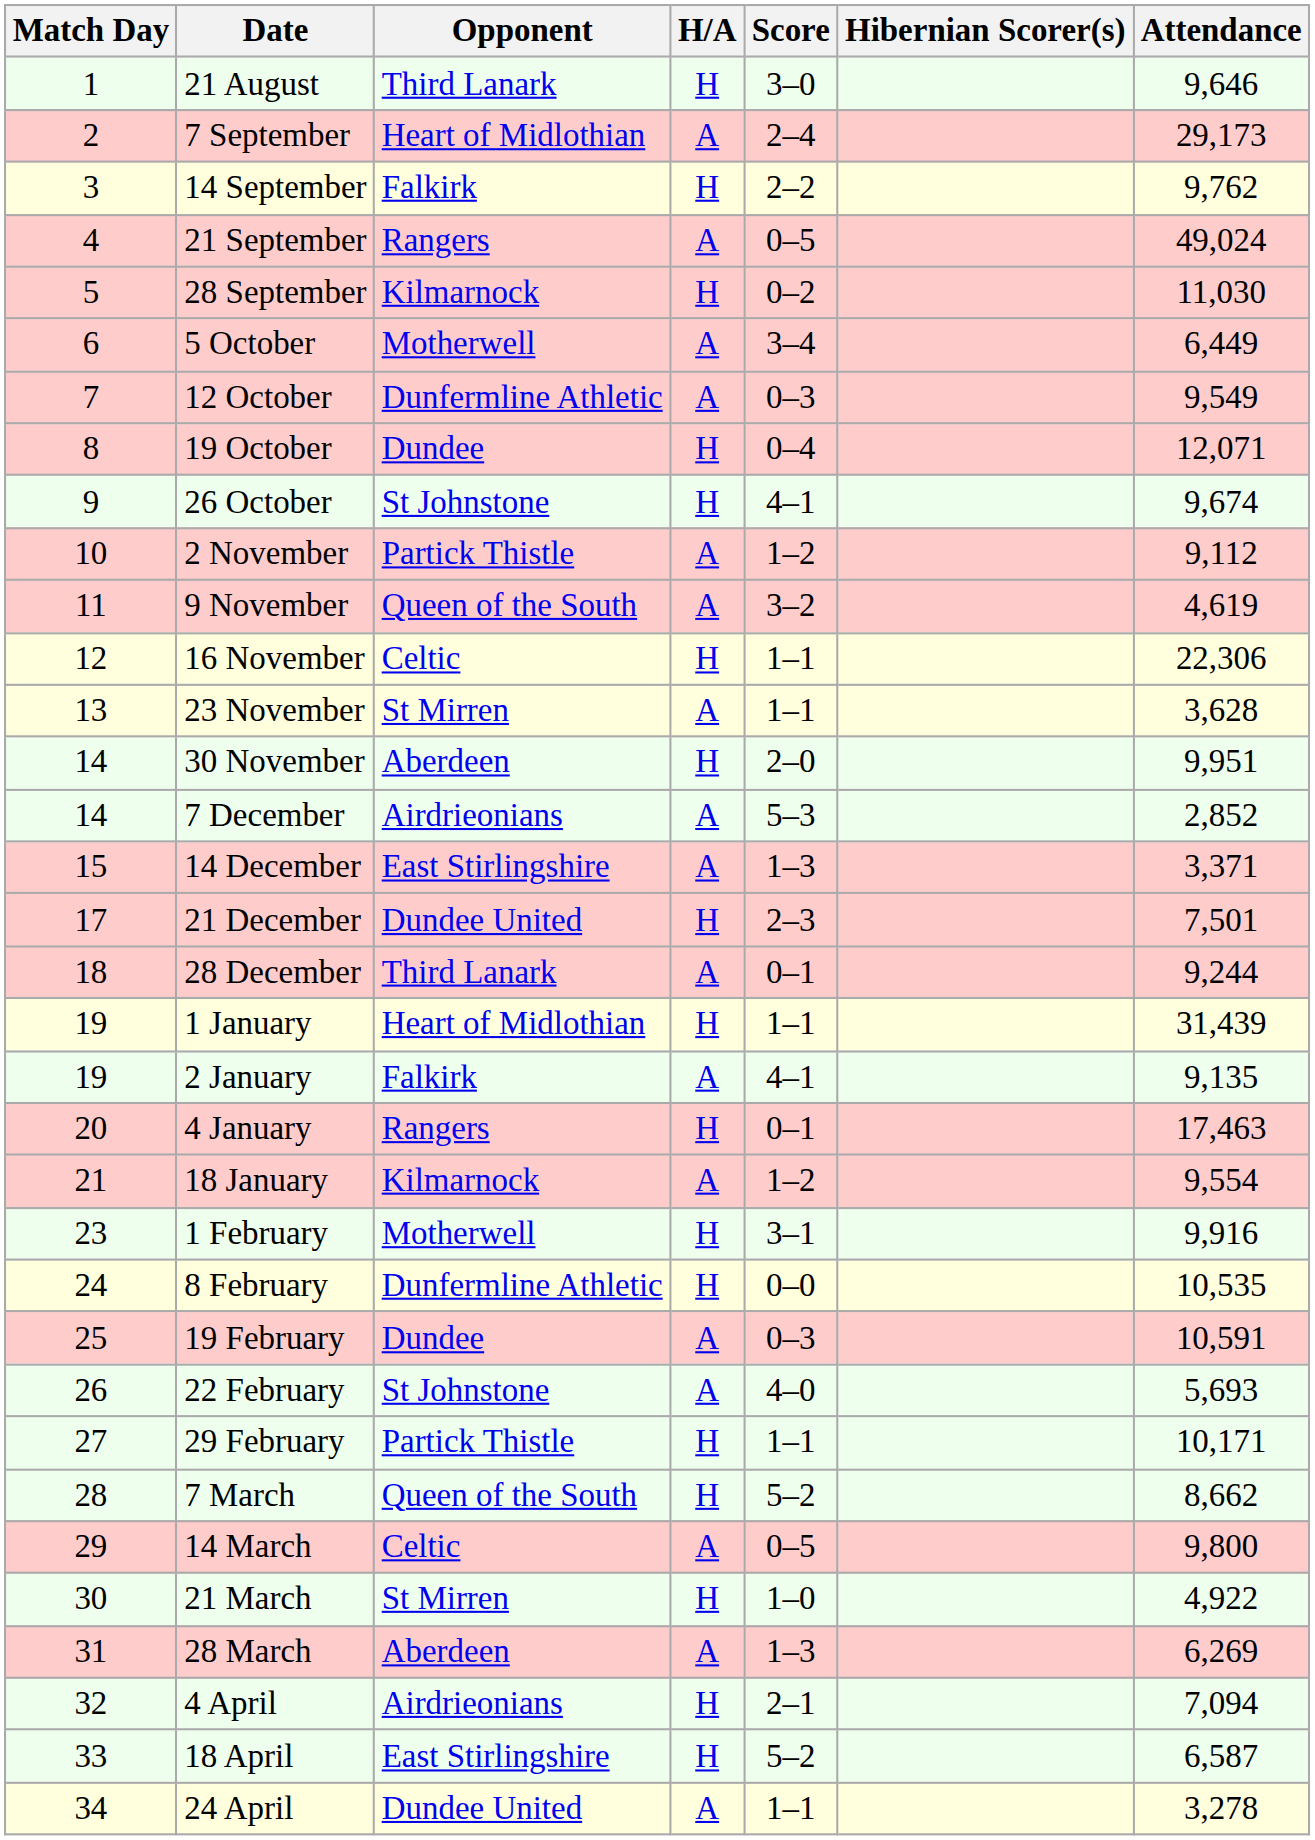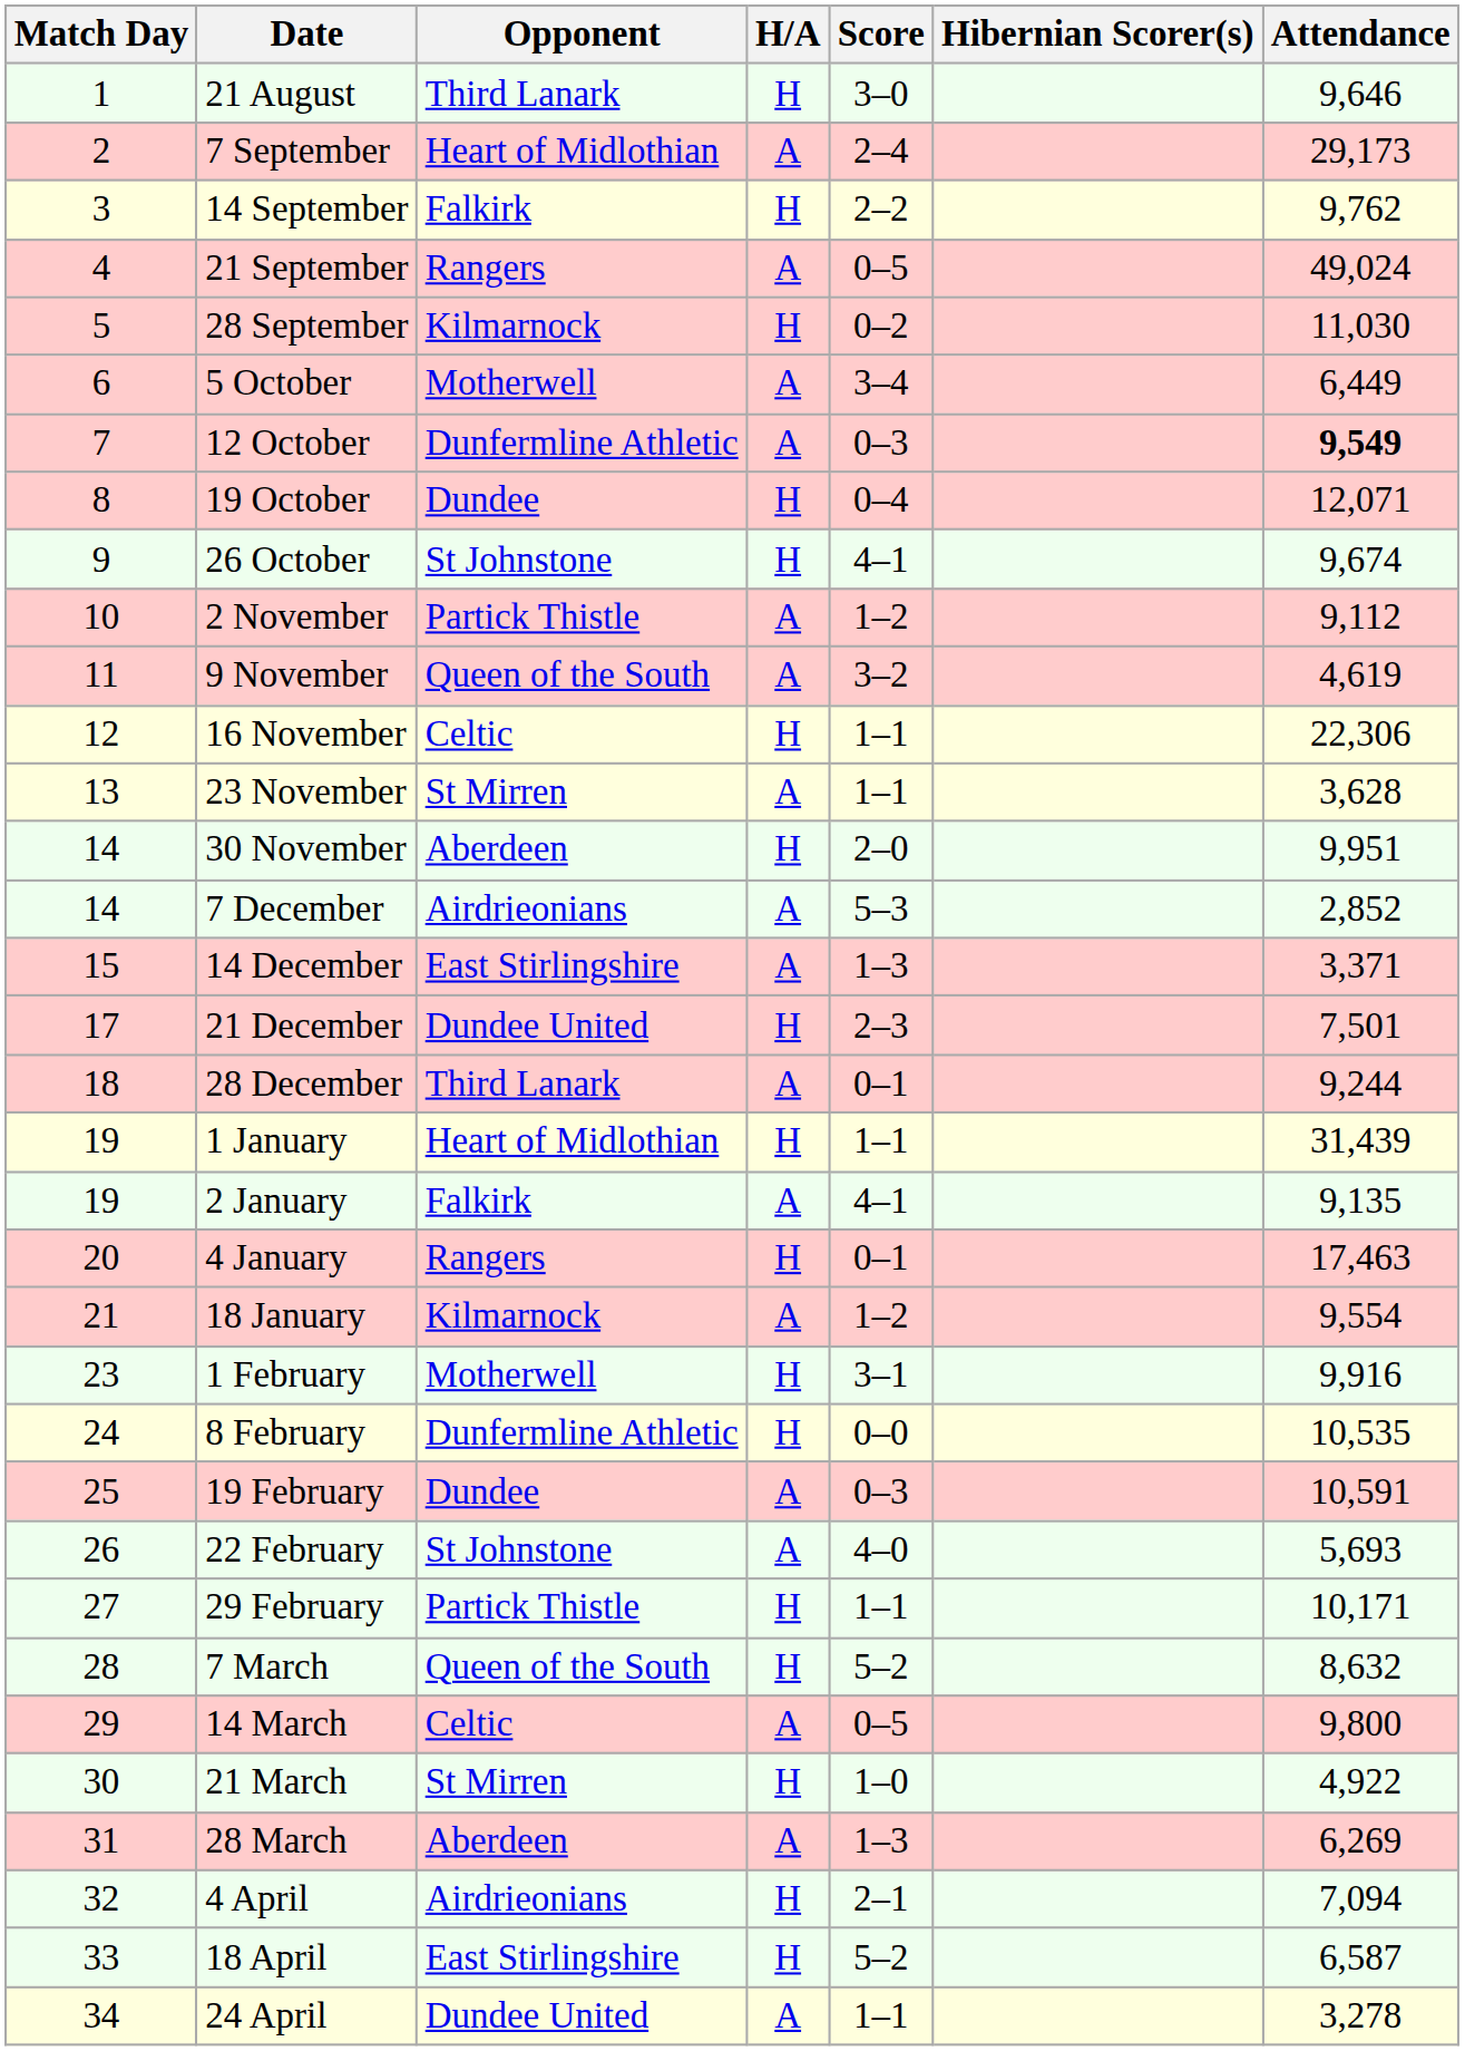12 October | Attendance: normal -> bold
7 March | Attendance: 8,662 -> 8,632
